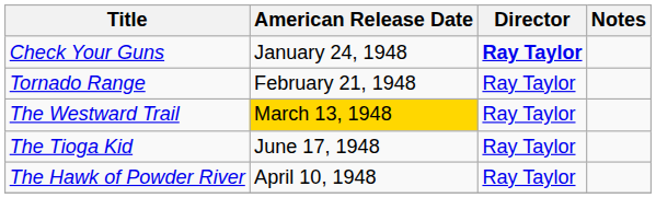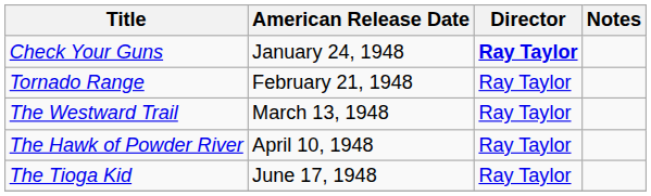The Westward Trail | American Release Date: gold background -> no background
rows swapped: The Hawk of Powder River <-> The Tioga Kid
